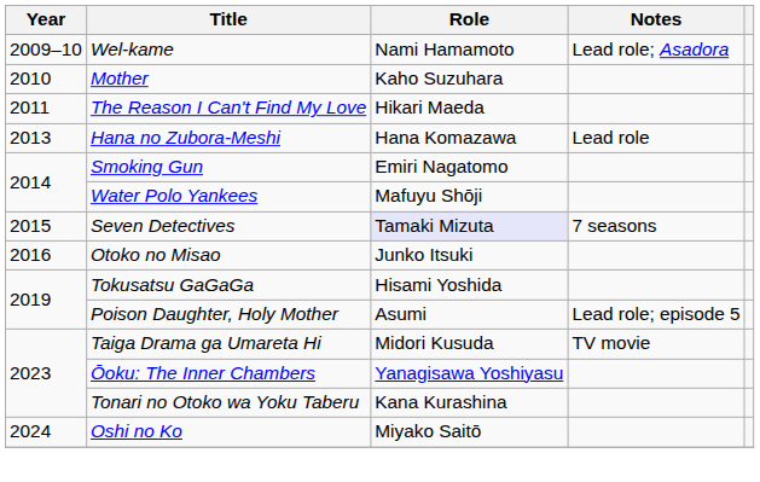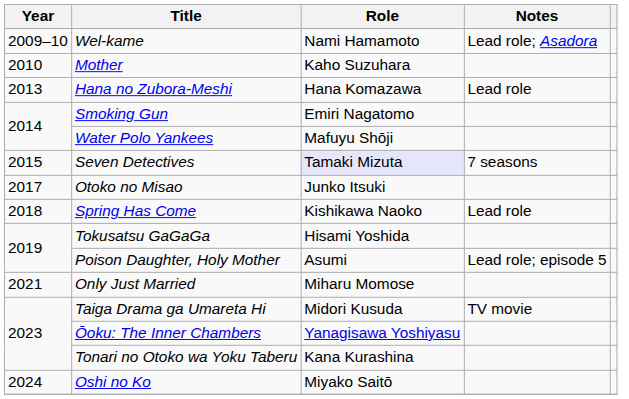- row: 2011 | The Reason I Can't Find My Love | Hikari Maeda
Otoko no Misao | Year: 2016 -> 2017
+ row: 2018 | Spring Has Come | Kishikawa Naoko | Lead role
+ row: 2021 | Only Just Married | Miharu Momose
